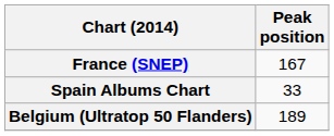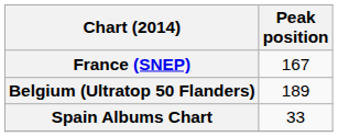rows swapped: Belgium (Ultratop 50 Flanders) <-> Spain Albums Chart
